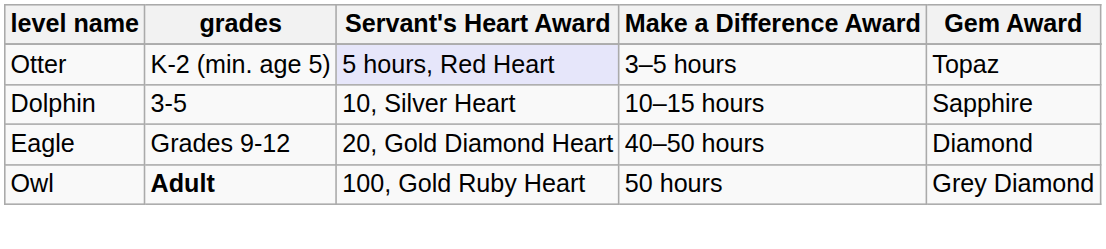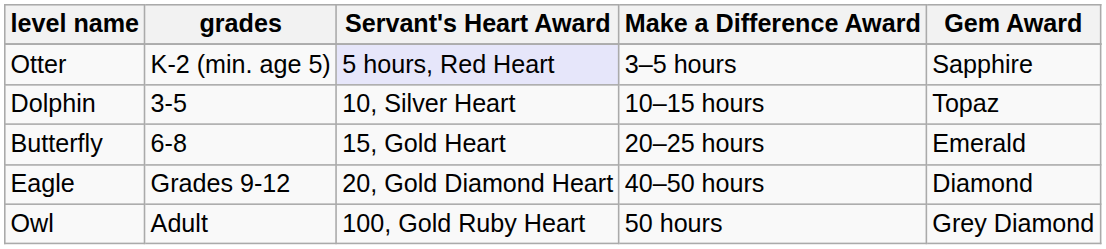Otter | Gem Award: Topaz -> Sapphire
Dolphin | Gem Award: Sapphire -> Topaz
+ row: Butterfly | 6-8 | 15, Gold Heart | 20–25 hours | Emerald
Owl | grades: bold -> normal
